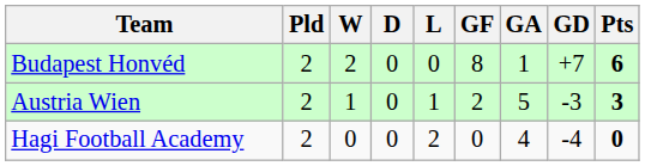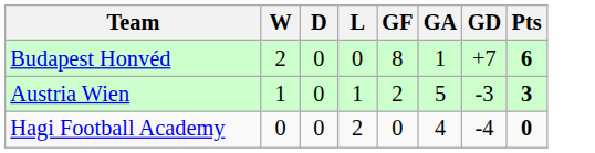- column: Pld | 2 | 2 | 2
